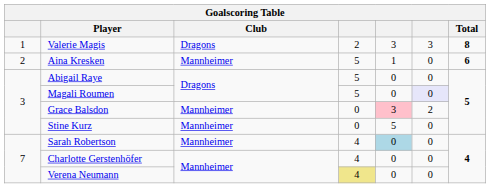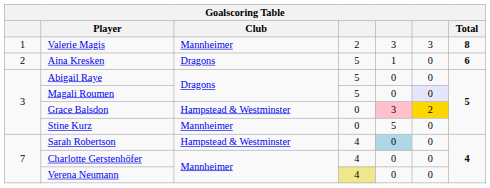Valerie Magis | Club: Dragons -> Mannheimer
Aina Kresken | Club: Mannheimer -> Dragons
Grace Balsdon | Club: Mannheimer -> Hampstead & Westminster
Grace Balsdon | column 6: no background -> gold background
Sarah Robertson | Club: Mannheimer -> Hampstead & Westminster
